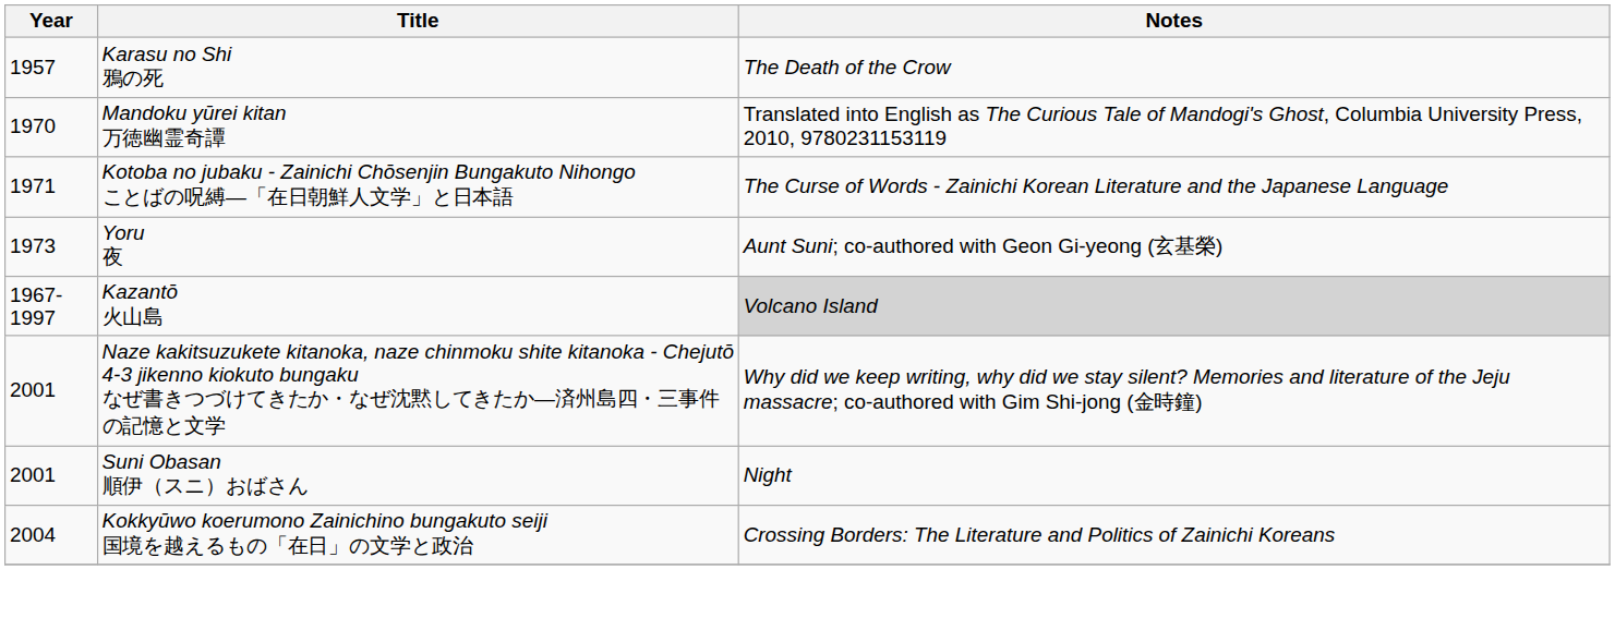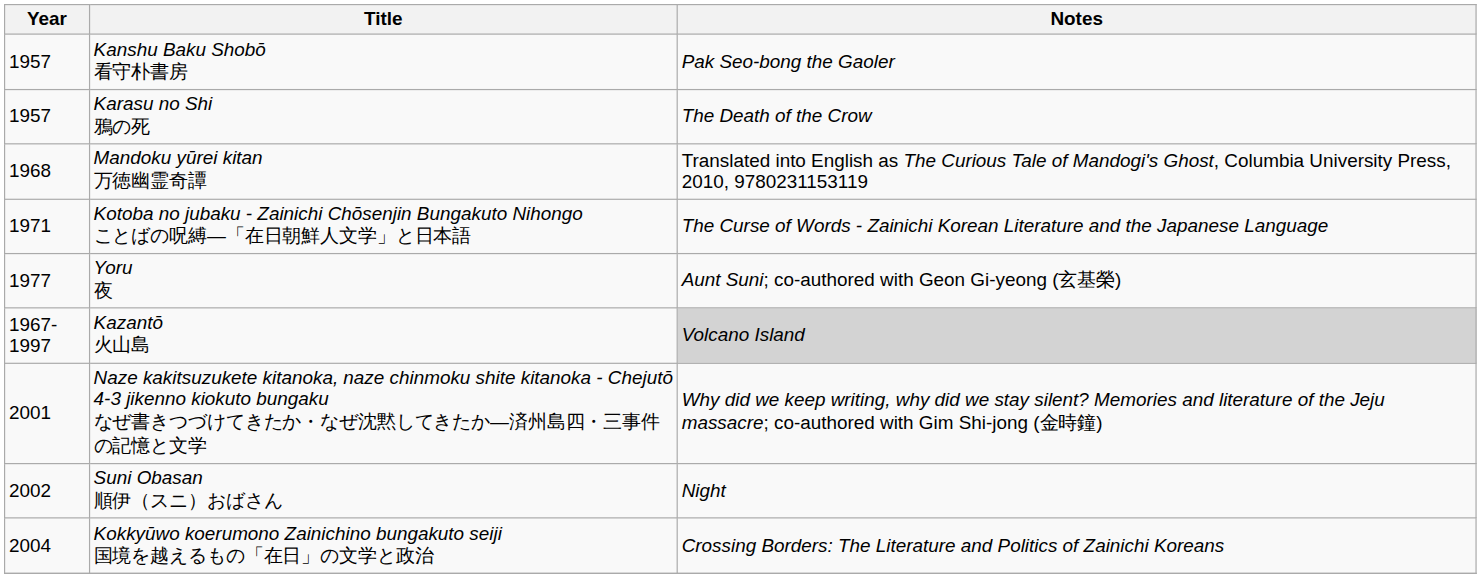+ row: 1957 | Kanshu Baku Shobō 看守朴書房 | Pak Seo-bong the Gaoler
Mandoku yūrei kitan 万徳幽霊奇譚 | Year: 1970 -> 1968
Yoru 夜 | Year: 1973 -> 1977
Suni Obasan 順伊（スニ）おばさん | Year: 2001 -> 2002
